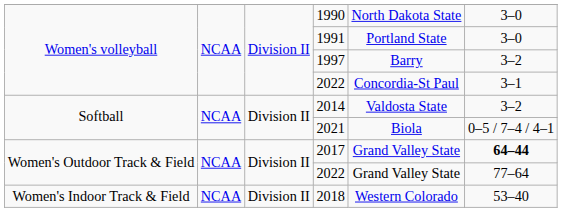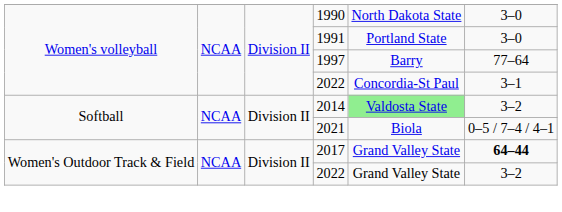1997 | column 6: 3–2 -> 77–64
2014 | column 5: no background -> lightgreen background
Women's Outdoor Track & Field / 2022 | column 6: 77–64 -> 3–2
- row: Women's Indoor Track & Field | NCAA | Division II | 2018 | Western Colorado | 53–40
